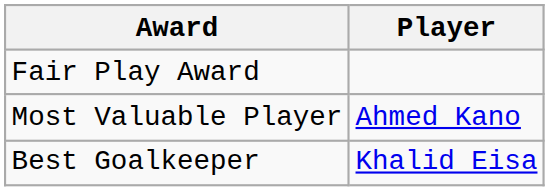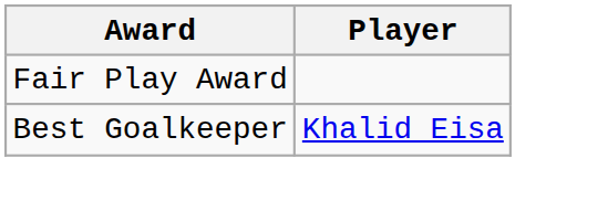- row: Most Valuable Player | Ahmed Kano
